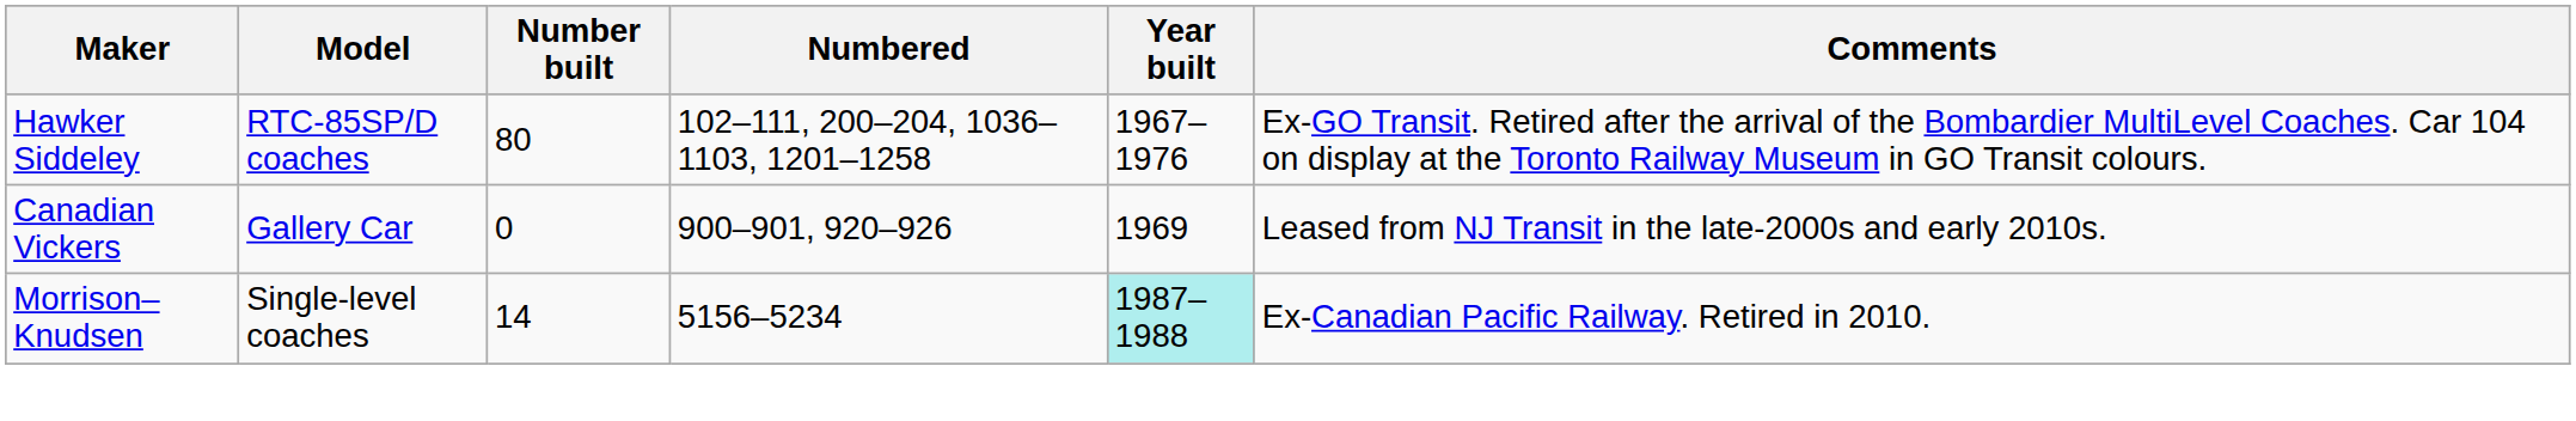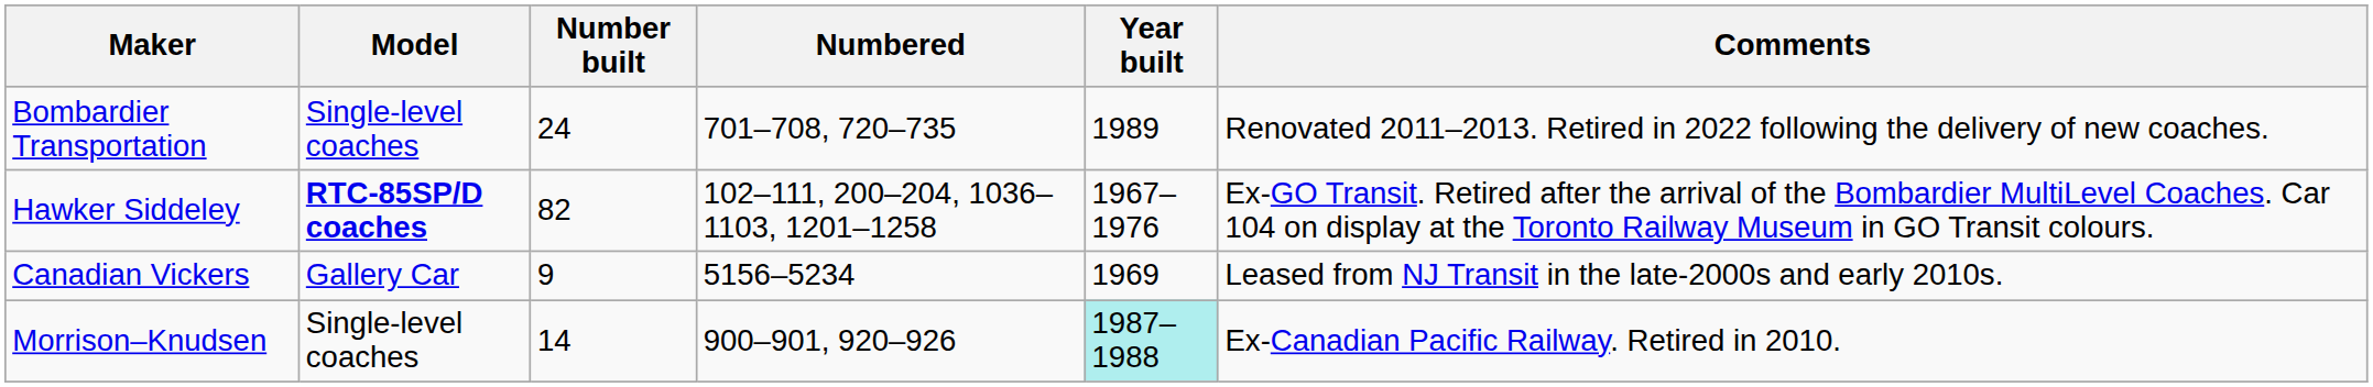+ row: Bombardier Transportation | Single-level coaches | 24 | 701–708, 720–735 | 1989 | Renovated 2011–2013. Retired in 2022 following the delivery of new coaches.
Hawker Siddeley | Model: normal -> bold
Hawker Siddeley | Number built: 80 -> 82
Canadian Vickers | Number built: 0 -> 9
Canadian Vickers | Numbered: 900–901, 920–926 -> 5156–5234
Morrison–Knudsen | Numbered: 5156–5234 -> 900–901, 920–926
